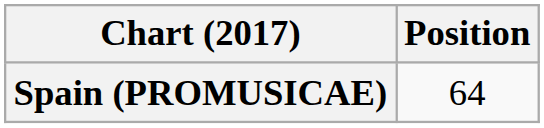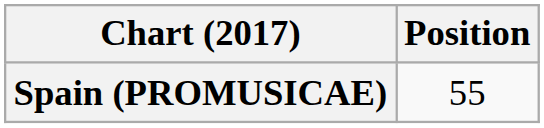Spain (PROMUSICAE) | Position: 64 -> 55
